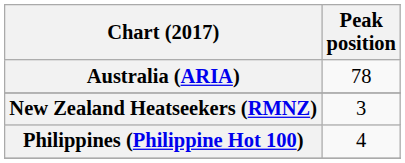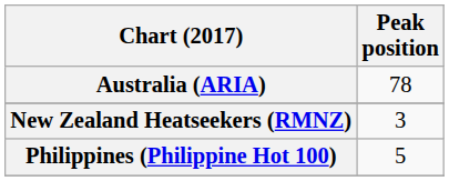Philippines (Philippine Hot 100) | Peak position: 4 -> 5
